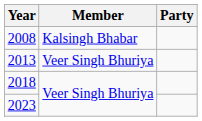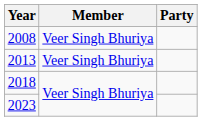2008 | Member: Kalsingh Bhabar -> Veer Singh Bhuriya
